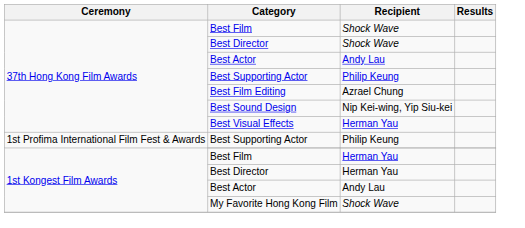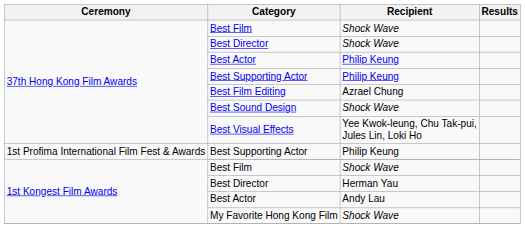37th Hong Kong Film Awards / Best Actor | Recipient: Andy Lau -> Philip Keung
Best Sound Design | Recipient: Nip Kei-wing, Yip Siu-kei -> Shock Wave
Best Visual Effects | Recipient: Herman Yau -> Yee Kwok-leung, Chu Tak-pui, Jules Lin, Loki Ho
1st Kongest Film Awards / Best Film | Recipient: Herman Yau -> Shock Wave
